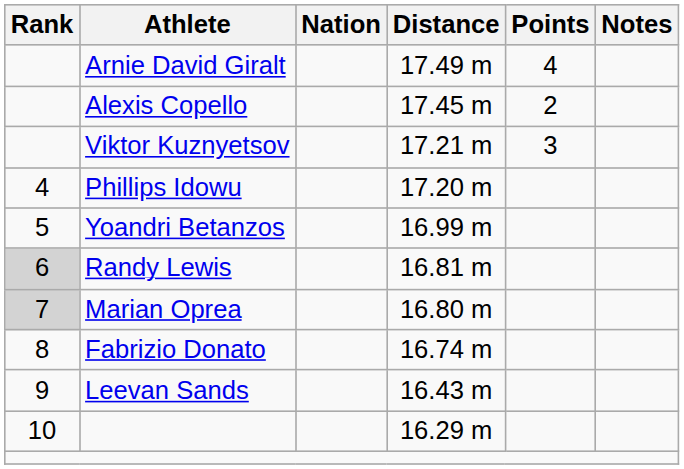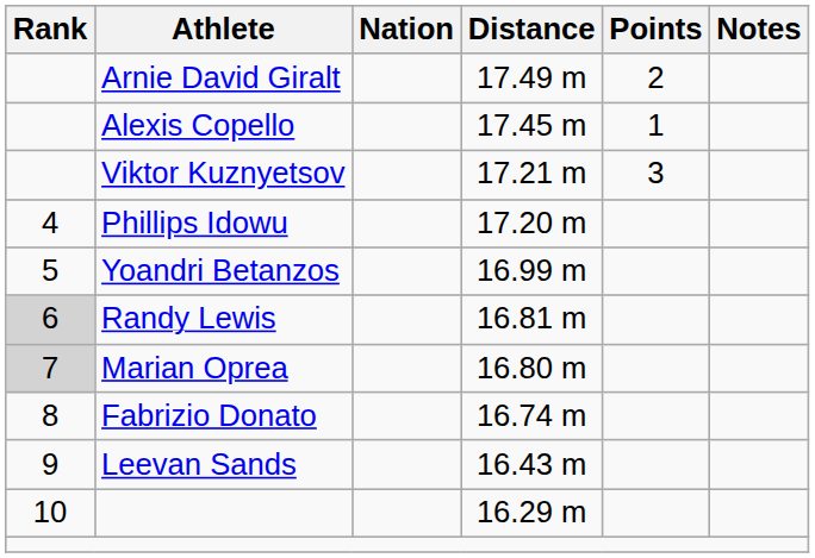Arnie David Giralt | Points: 4 -> 2
Alexis Copello | Points: 2 -> 1
